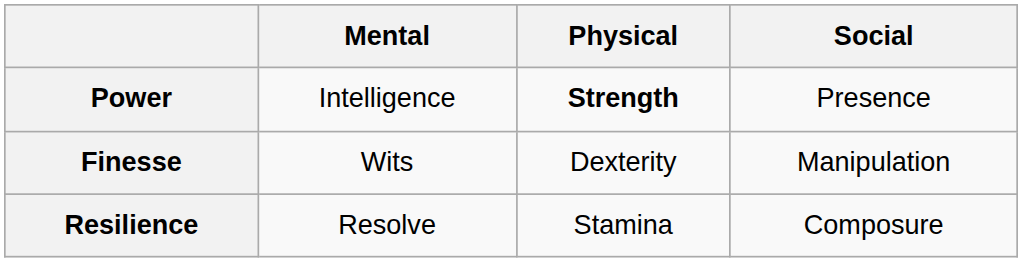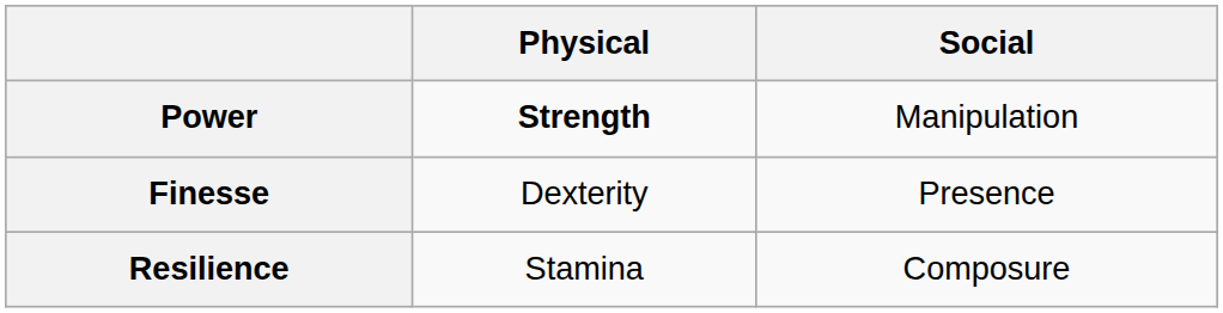- column: Mental | Intelligence | Wits | Resolve
Power | Social: Presence -> Manipulation
Finesse | Social: Manipulation -> Presence
